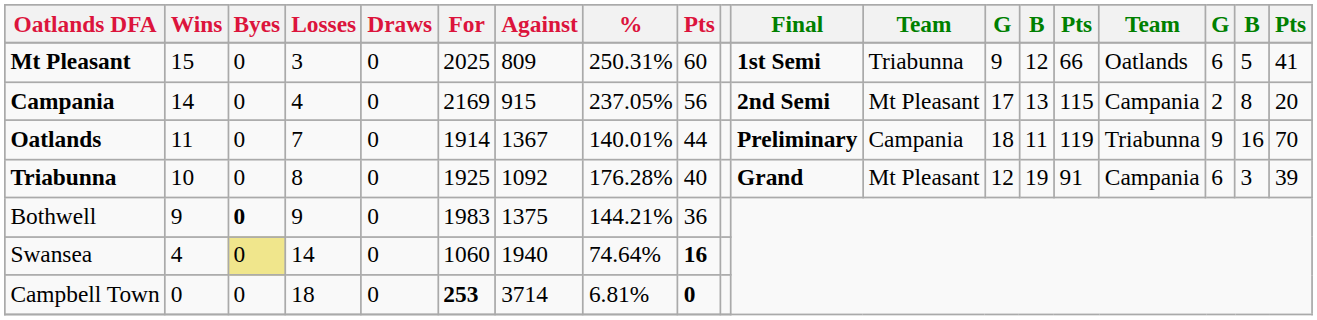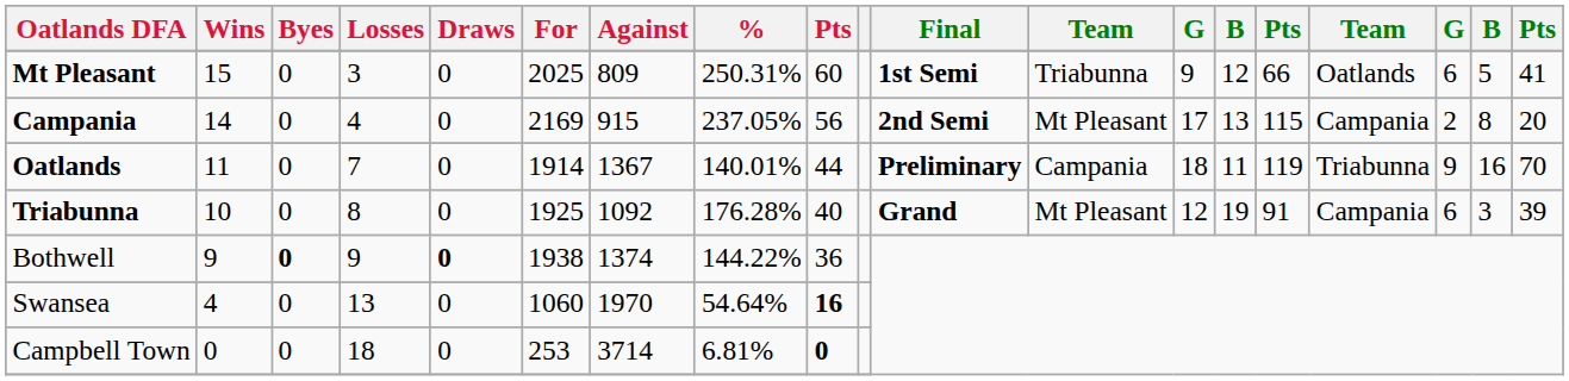Bothwell | Draws: normal -> bold
Bothwell | For: 1983 -> 1938
Bothwell | Against: 1375 -> 1374
Bothwell | %: 144.21% -> 144.22%
Swansea | Byes: khaki background -> no background
Swansea | Losses: 14 -> 13
Swansea | Against: 1940 -> 1970
Swansea | %: 74.64% -> 54.64%
Campbell Town | For: bold -> normal
